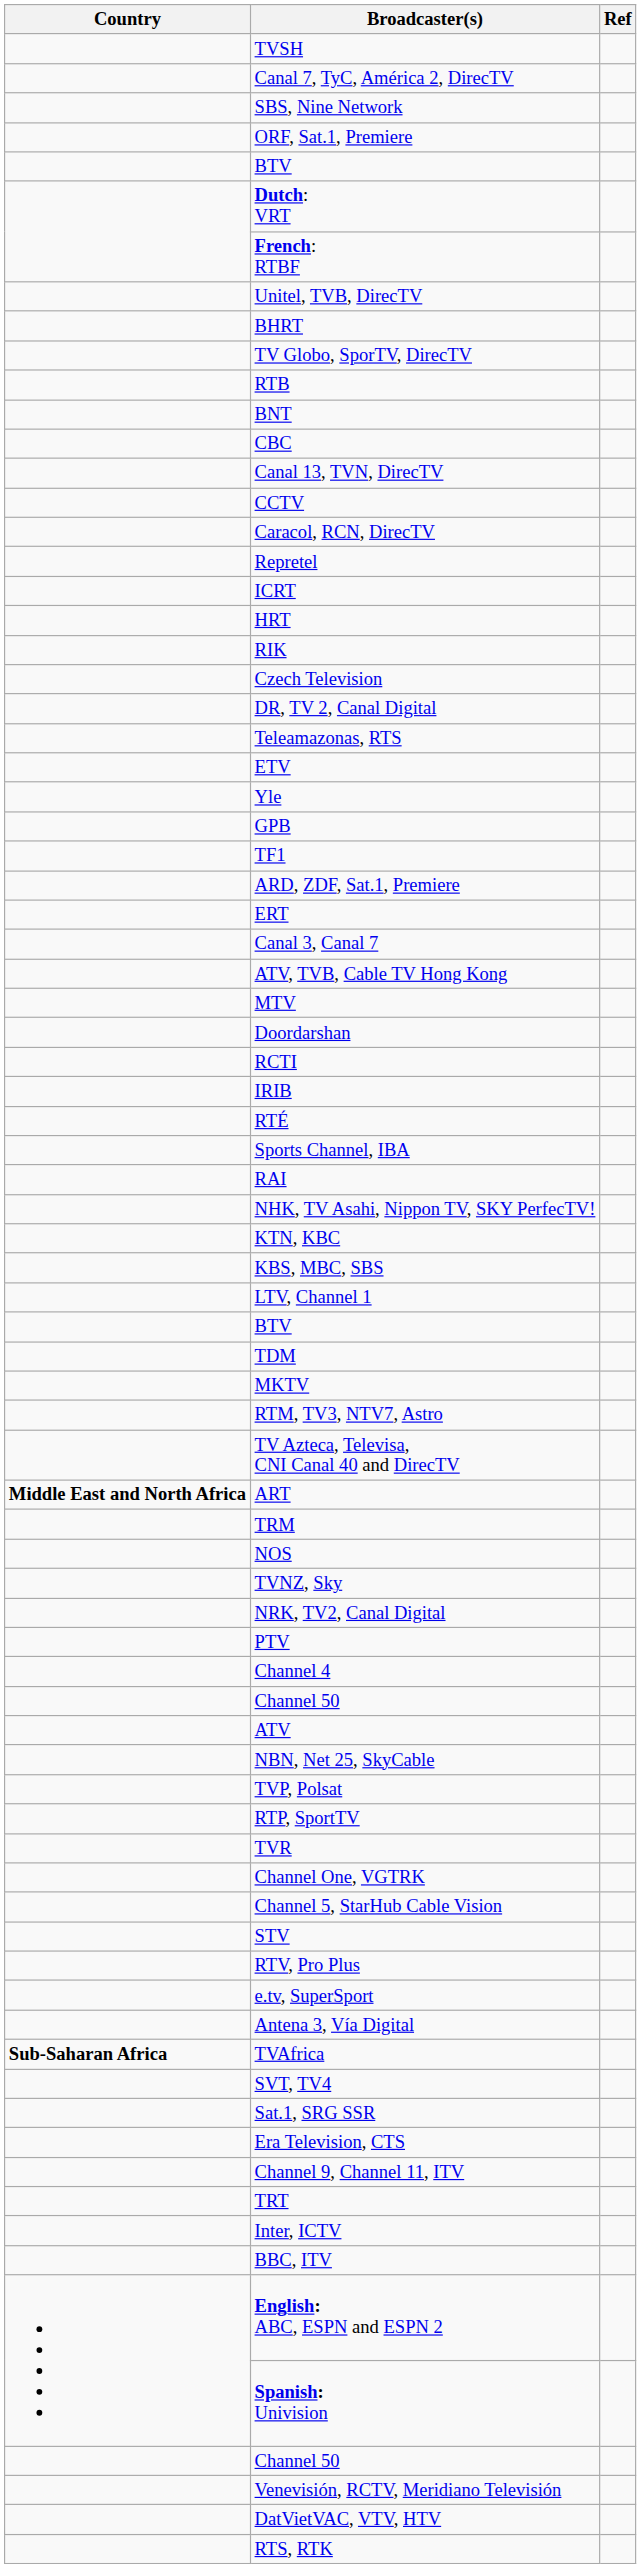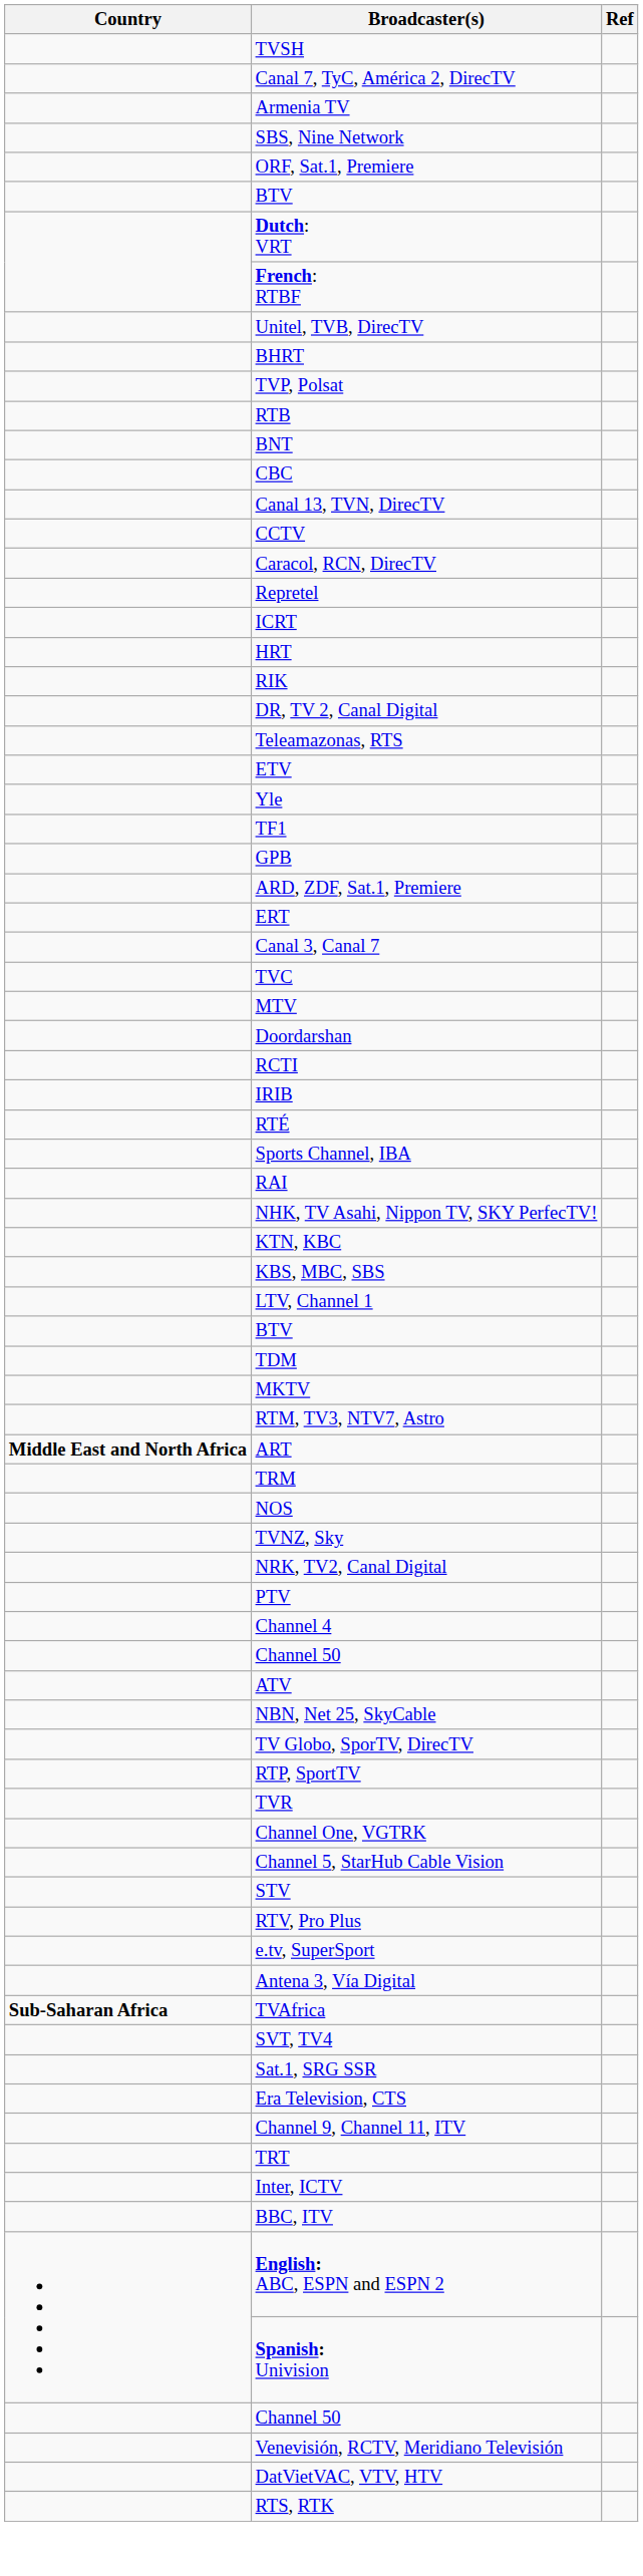+ row: Armenia TV
rows swapped: TV Globo, SporTV, DirecTV <-> TVP, Polsat
- row: Czech Television
rows swapped: TF1 <-> GPB
+ row: TVC
- row: ATV, TVB, Cable TV Hong Kong
- row: TV Azteca, Televisa, CNI Canal 40 and DirecTV
